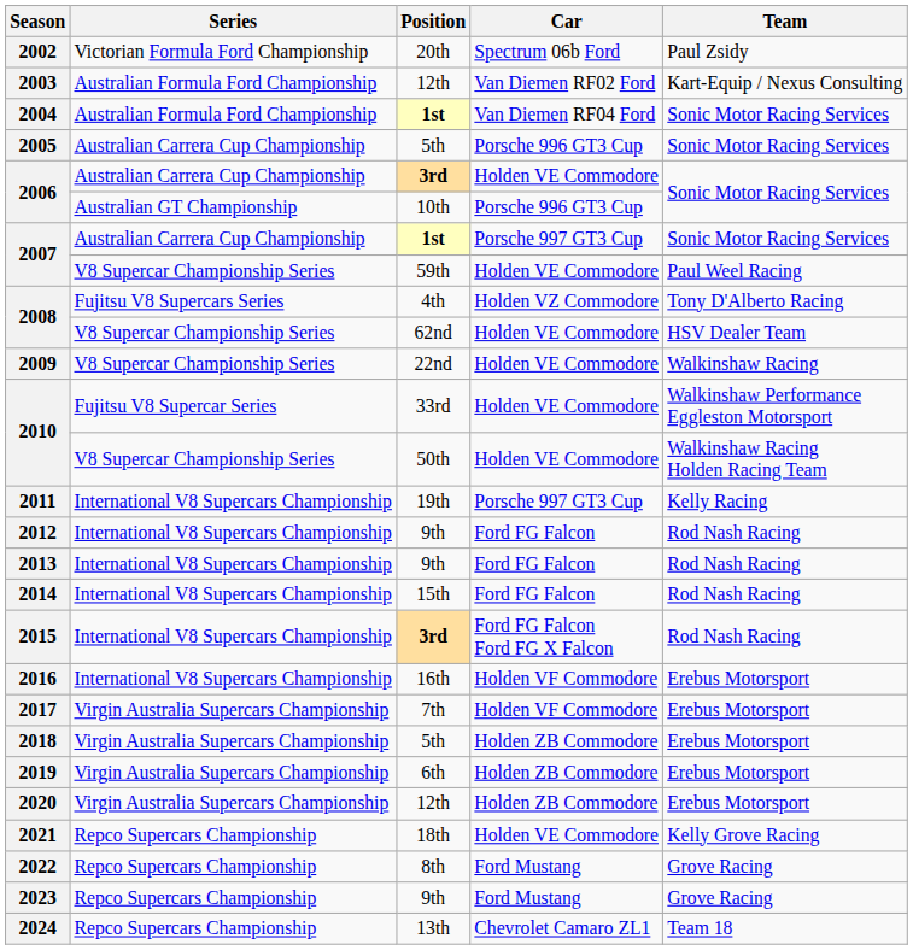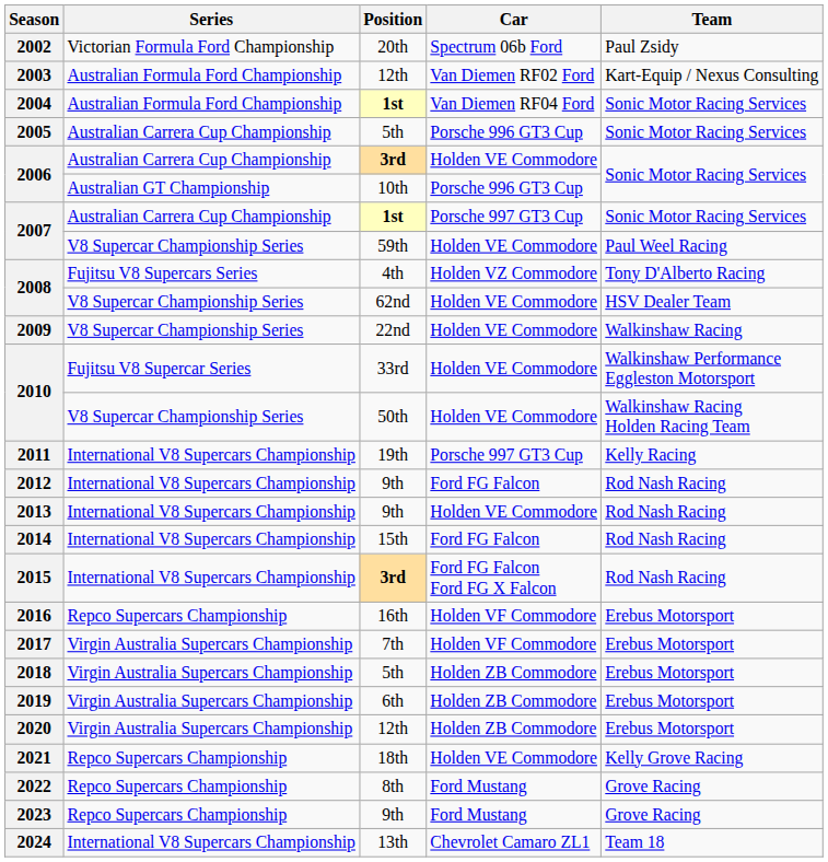2013 | Car: Ford FG Falcon -> Holden VE Commodore
2016 | Series: International V8 Supercars Championship -> Repco Supercars Championship
2024 | Series: Repco Supercars Championship -> International V8 Supercars Championship
